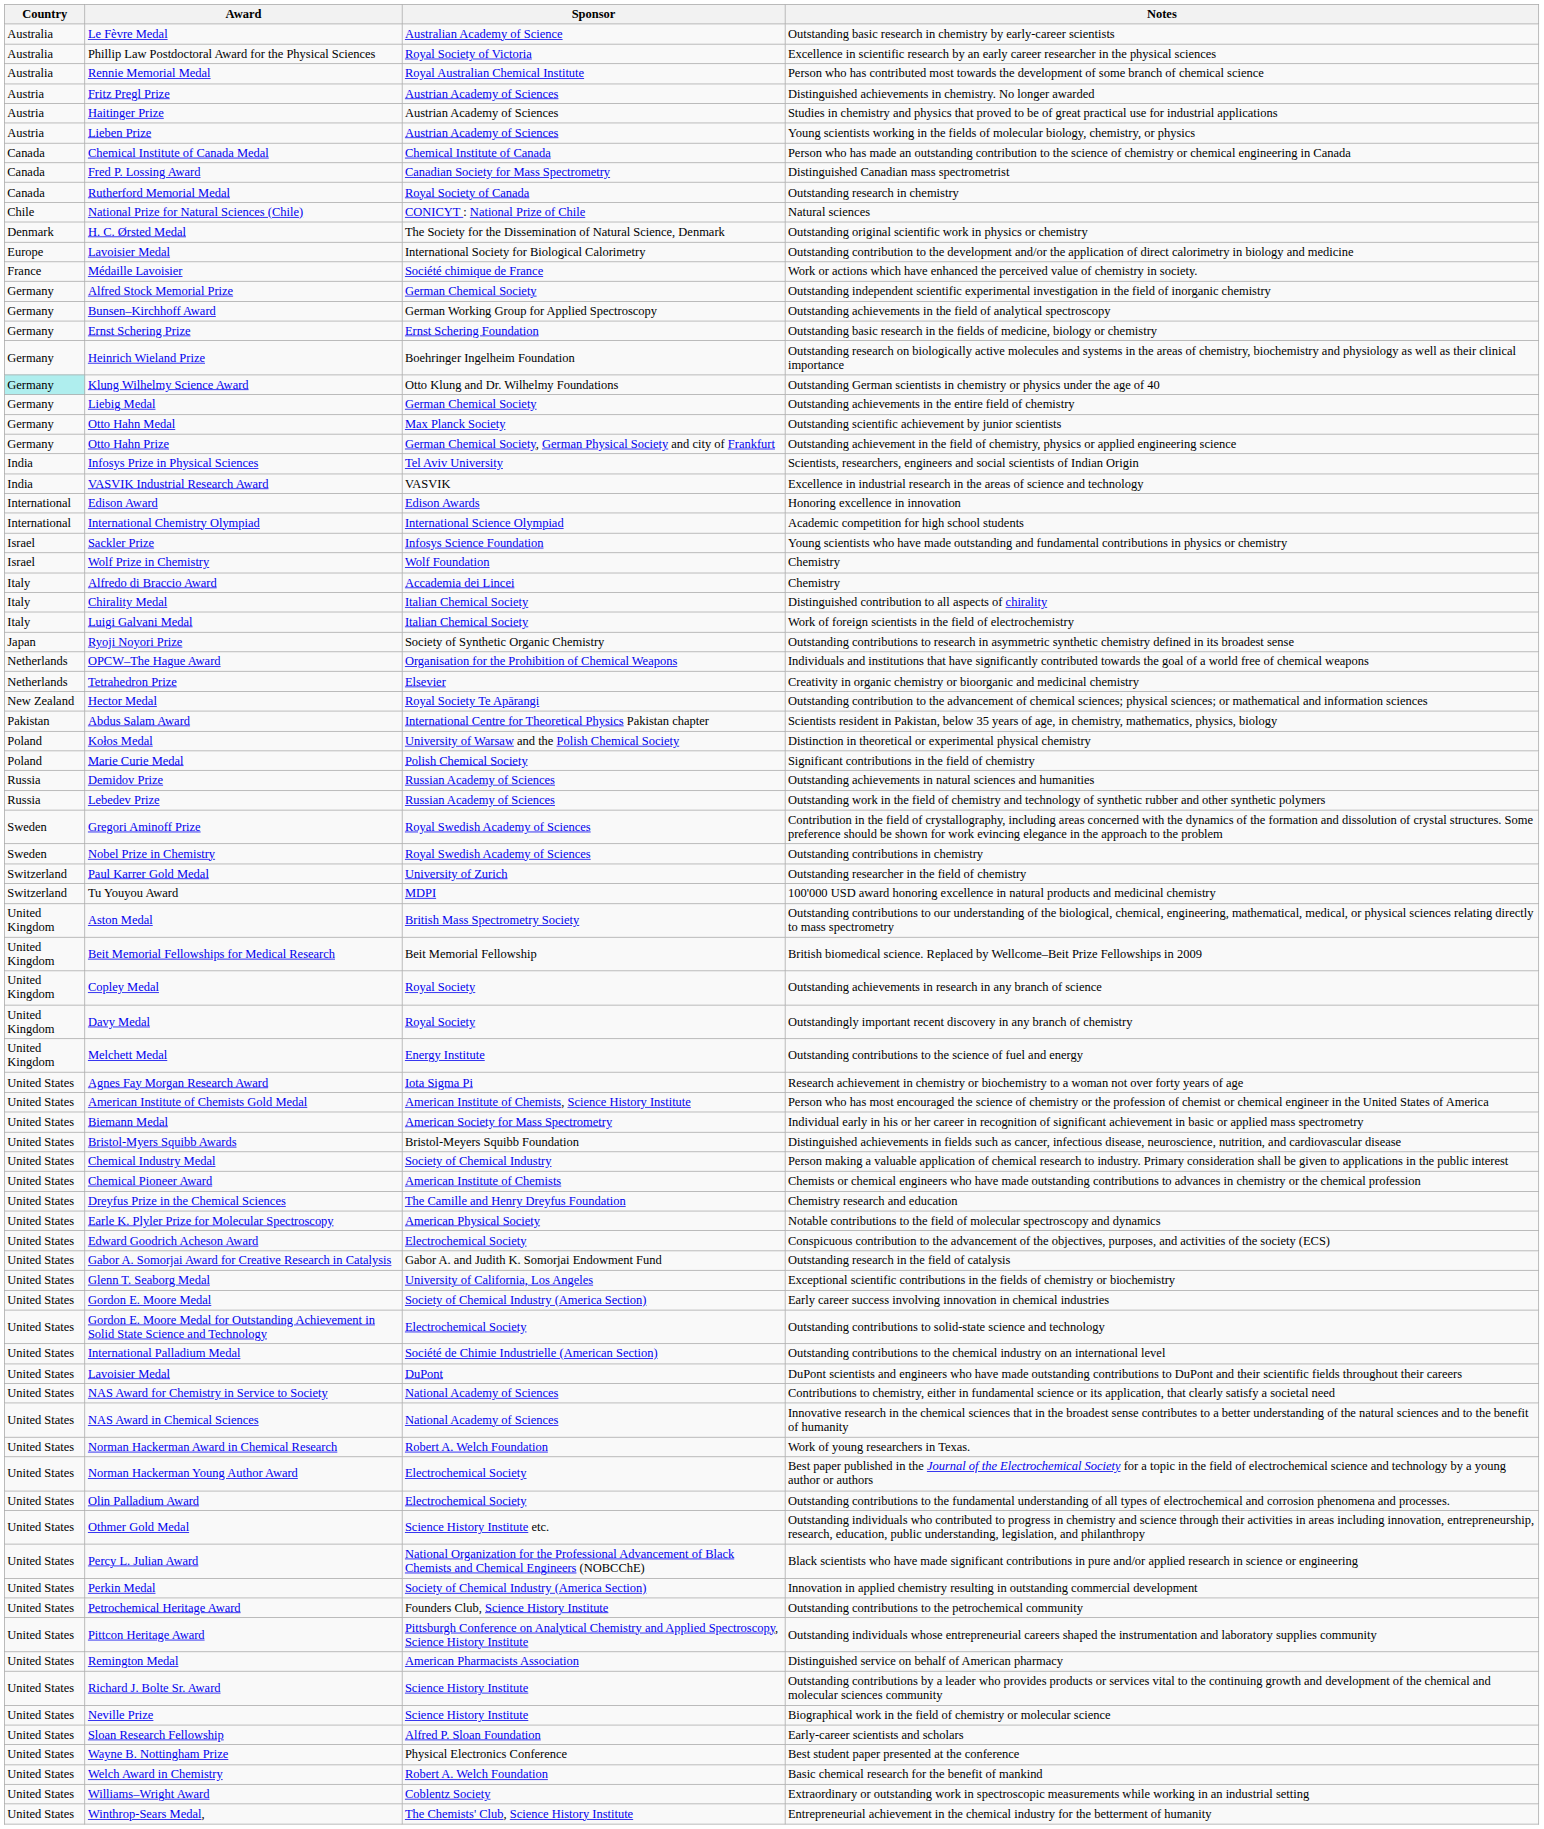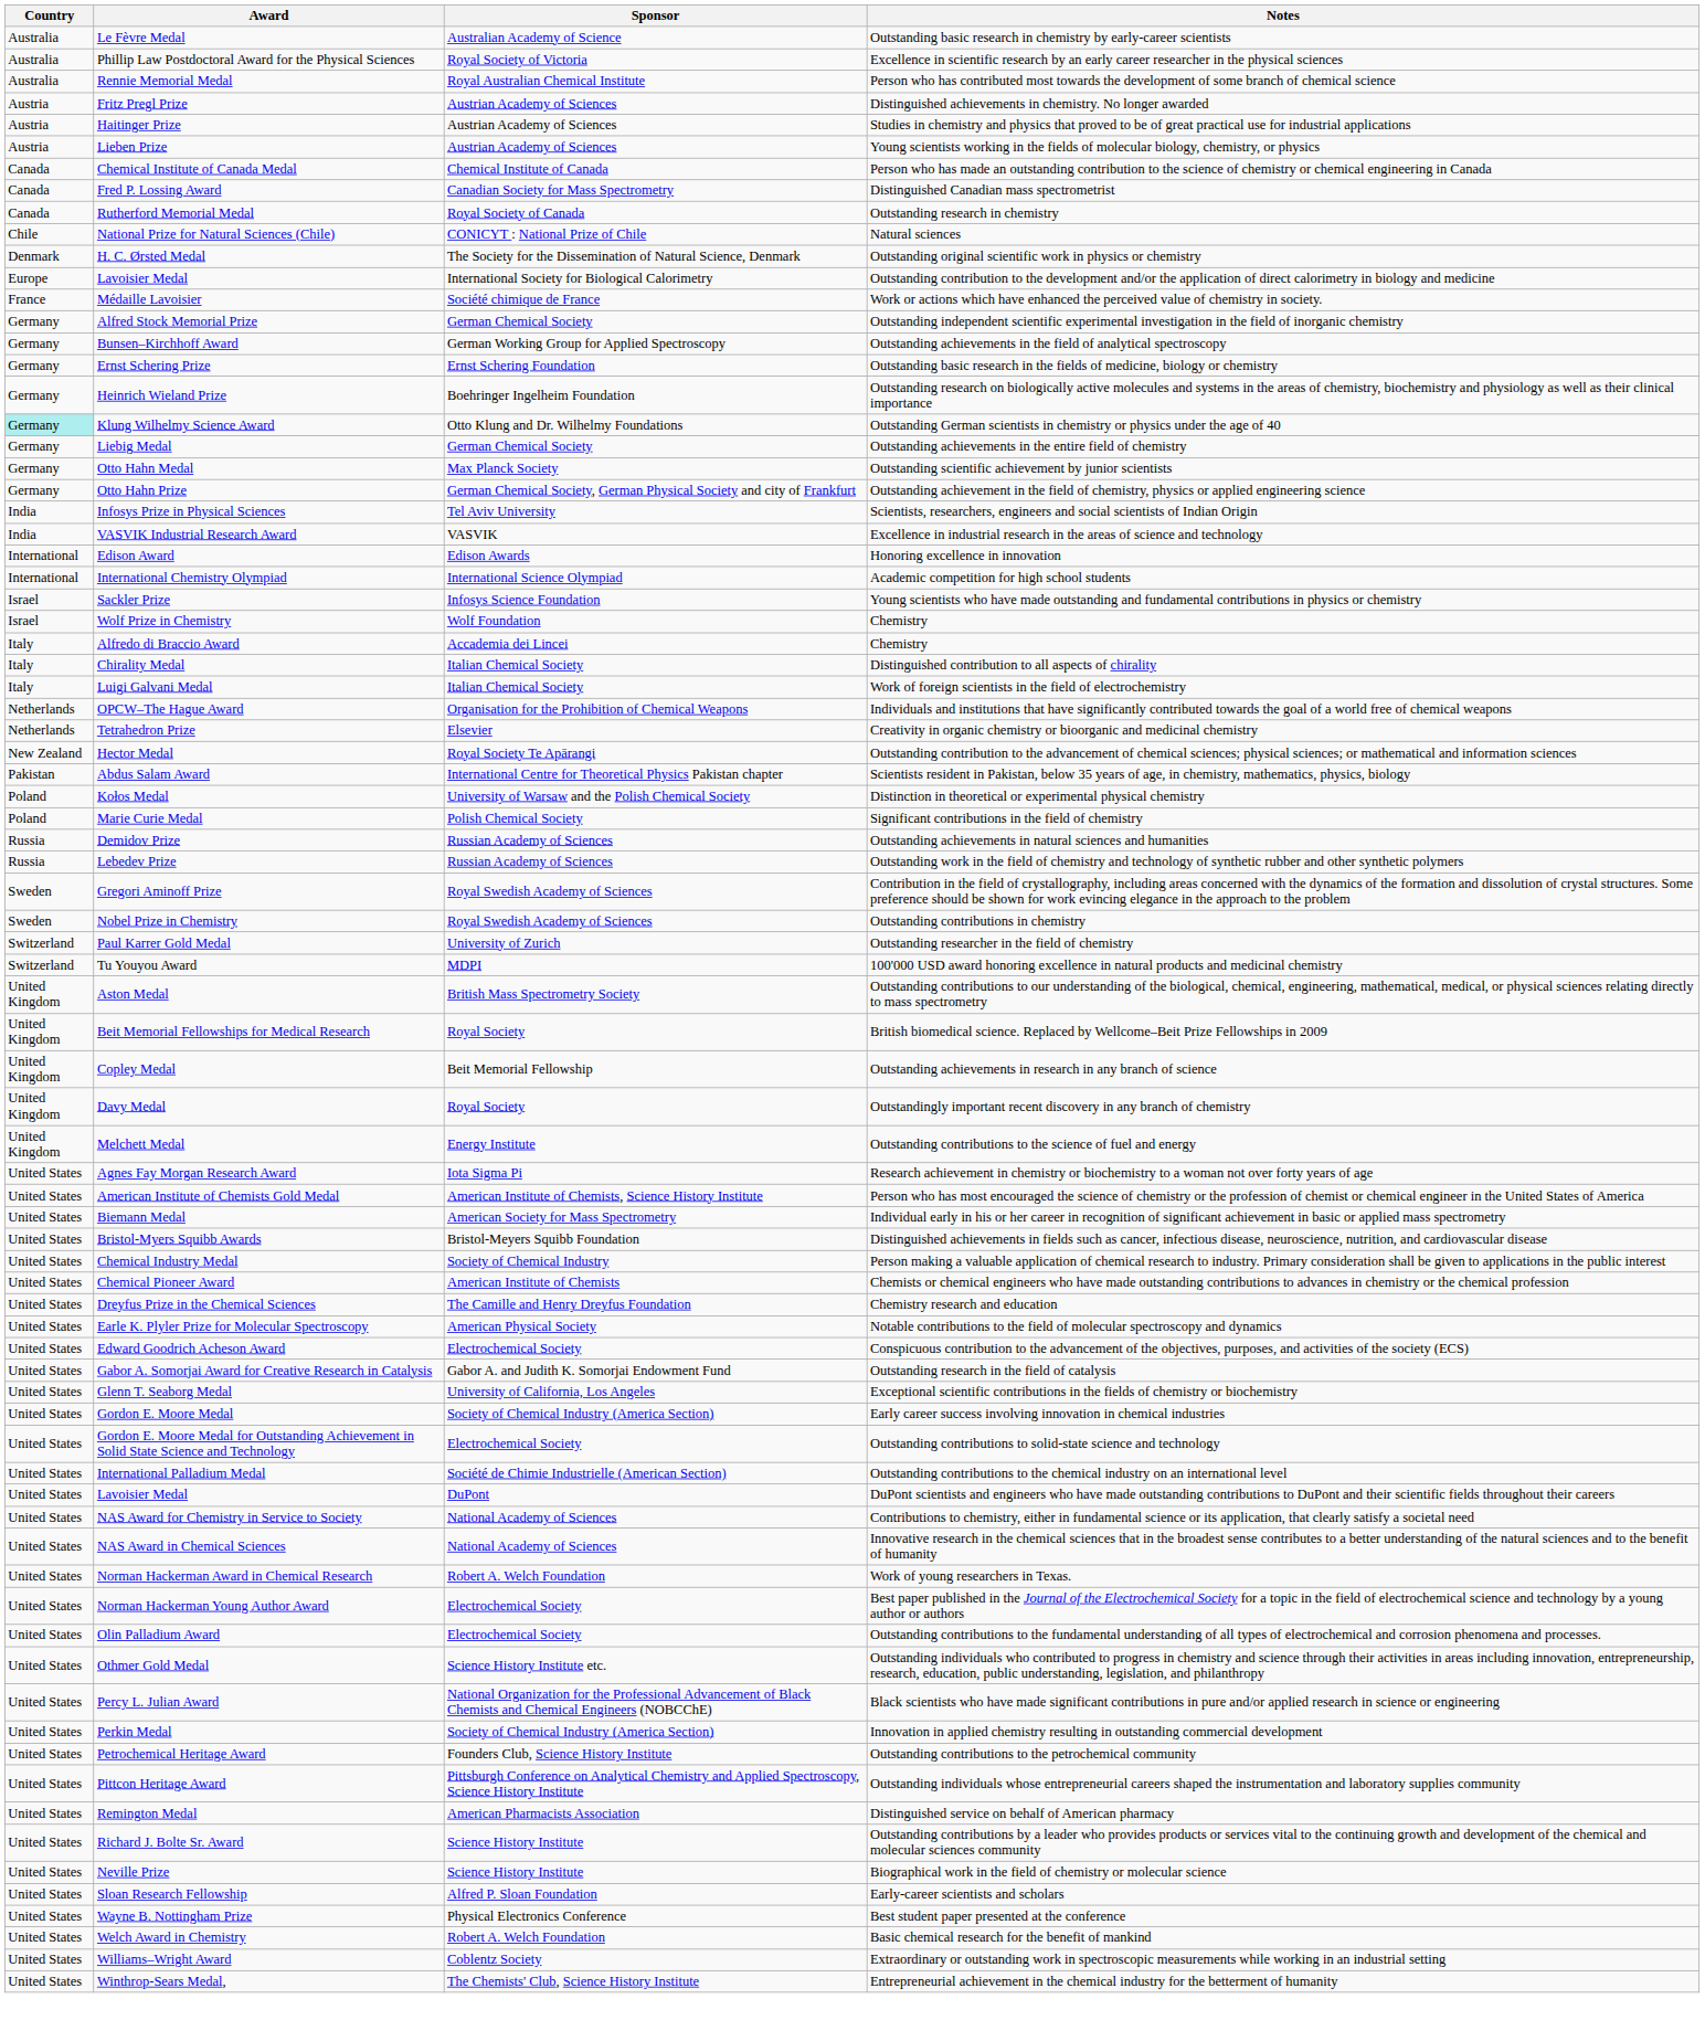- row: Japan | Ryoji Noyori Prize | Society of Synthetic Organic Chemistry | Outstanding contributions to research in asymmetric synthetic chemistry defined in its broadest sense
Beit Memorial Fellowships for Medical Research | Sponsor: Beit Memorial Fellowship -> Royal Society
Copley Medal | Sponsor: Royal Society -> Beit Memorial Fellowship
